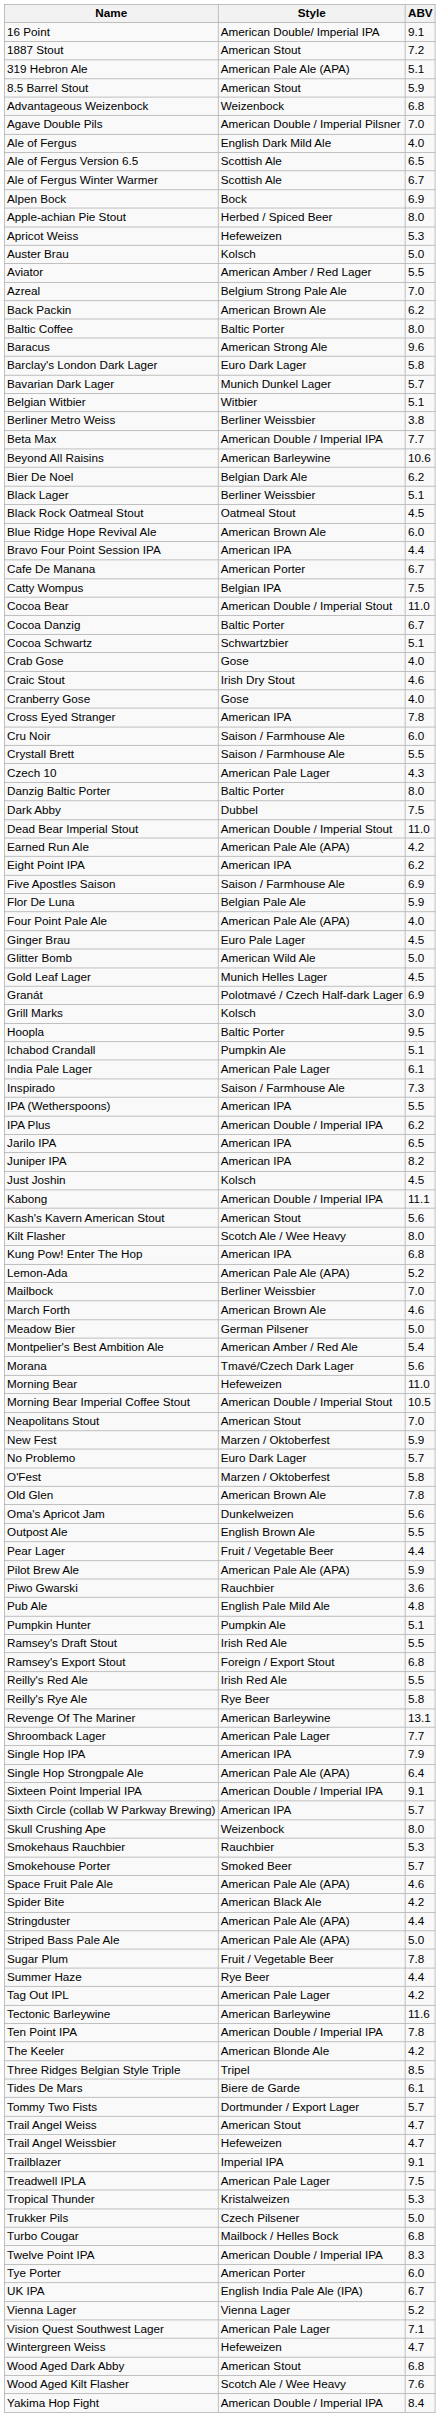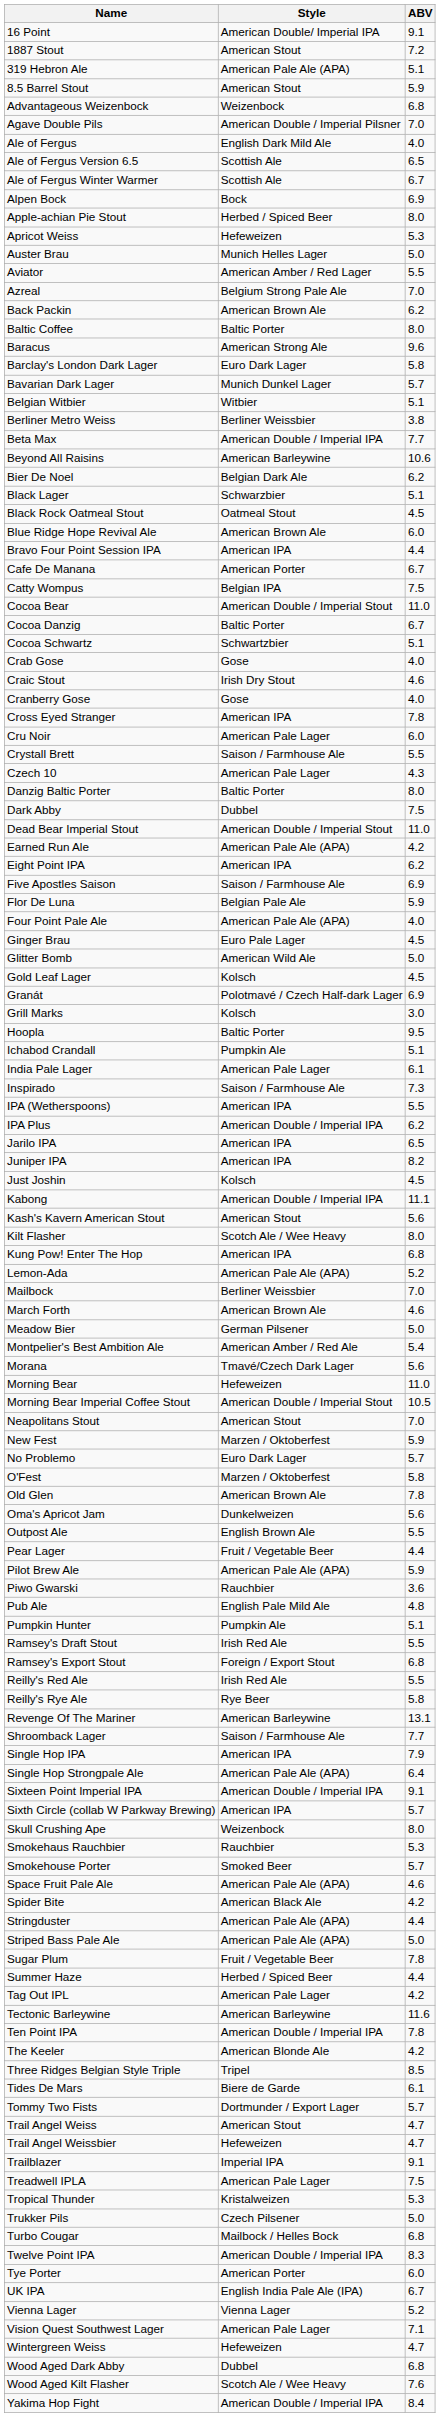Auster Brau | Style: Kolsch -> Munich Helles Lager
Black Lager | Style: Berliner Weissbier -> Schwarzbier
Cru Noir | Style: Saison / Farmhouse Ale -> American Pale Lager
Gold Leaf Lager | Style: Munich Helles Lager -> Kolsch
Shroomback Lager | Style: American Pale Lager -> Saison / Farmhouse Ale
Summer Haze | Style: Rye Beer -> Herbed / Spiced Beer
Wood Aged Dark Abby | Style: American Stout -> Dubbel
